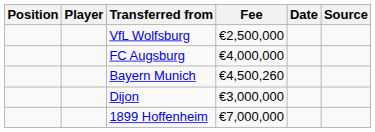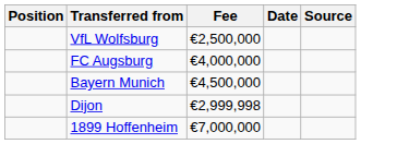- column: Player
Bayern Munich | Fee: €4,500,260 -> €4,500,000
Dijon | Fee: €3,000,000 -> €2,999,998
